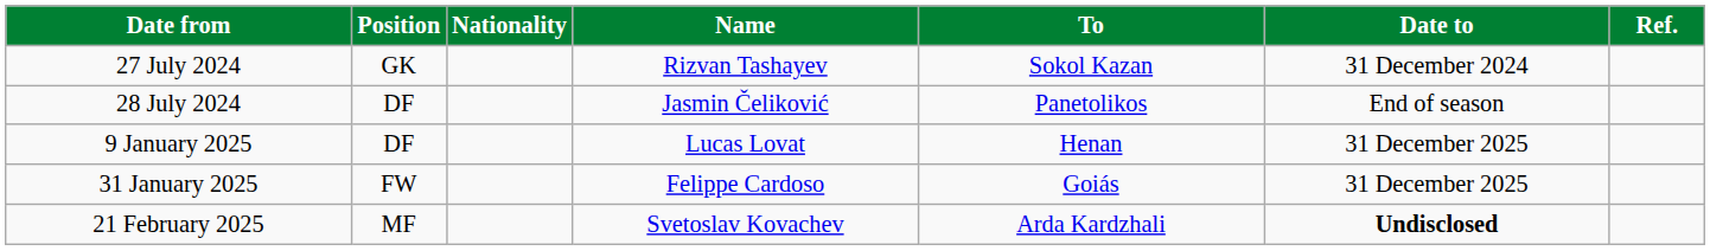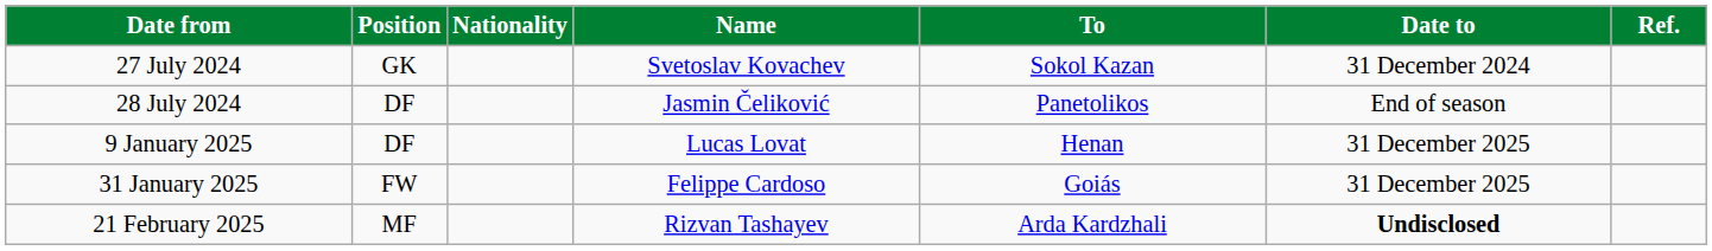27 July 2024 | Name: Rizvan Tashayev -> Svetoslav Kovachev
21 February 2025 | Name: Svetoslav Kovachev -> Rizvan Tashayev
